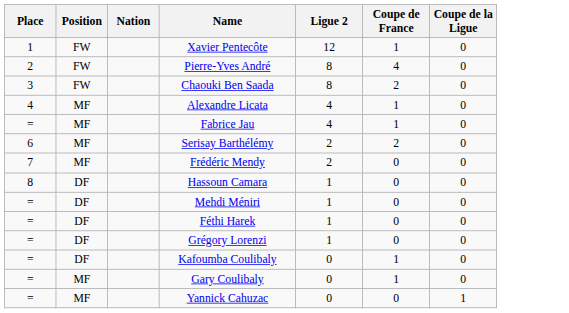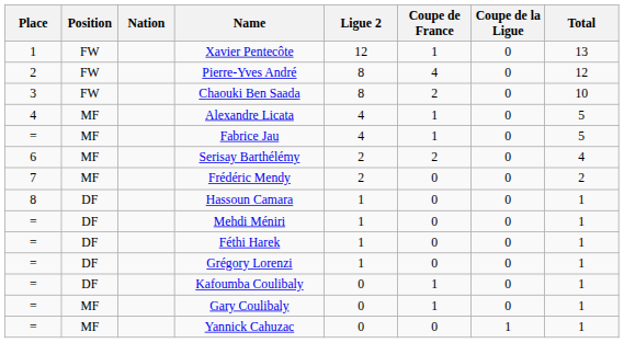+ column: Total | 13 | 12 | 10 | 5 | 5 | 4 | 2 | 1 | 1 | 1 | 1 | 1 | 1 | 1
